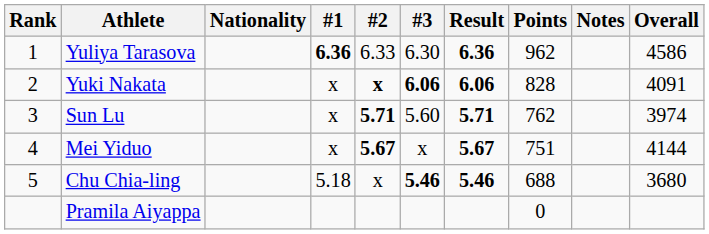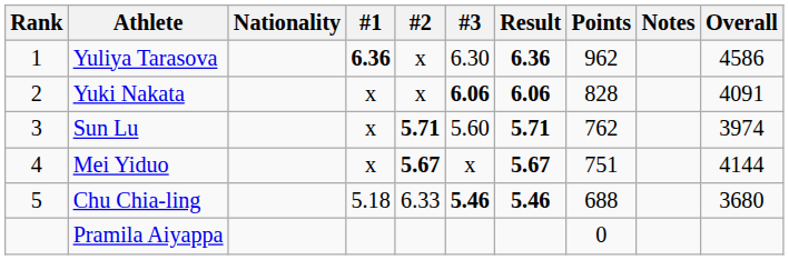Yuliya Tarasova | #2: 6.33 -> x
Yuki Nakata | #2: bold -> normal
Chu Chia-ling | #2: x -> 6.33
